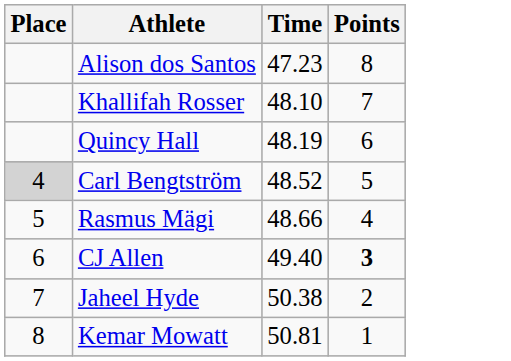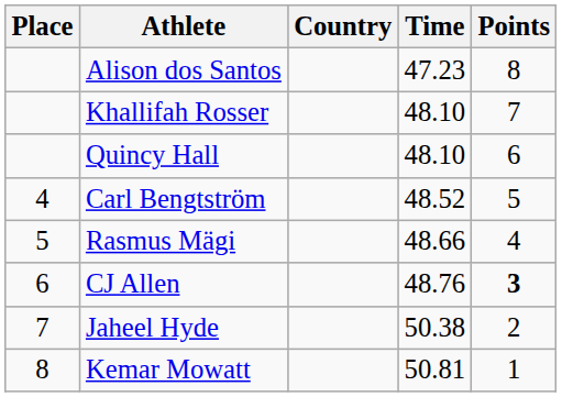+ column: Country
Quincy Hall | Time: 48.19 -> 48.10
Carl Bengtström | Place: lightgrey background -> no background
CJ Allen | Time: 49.40 -> 48.76
